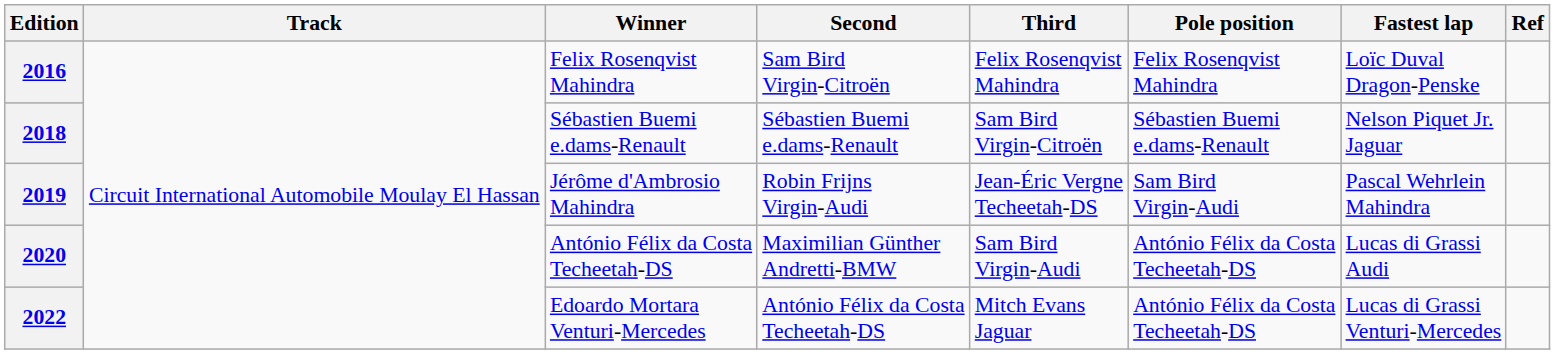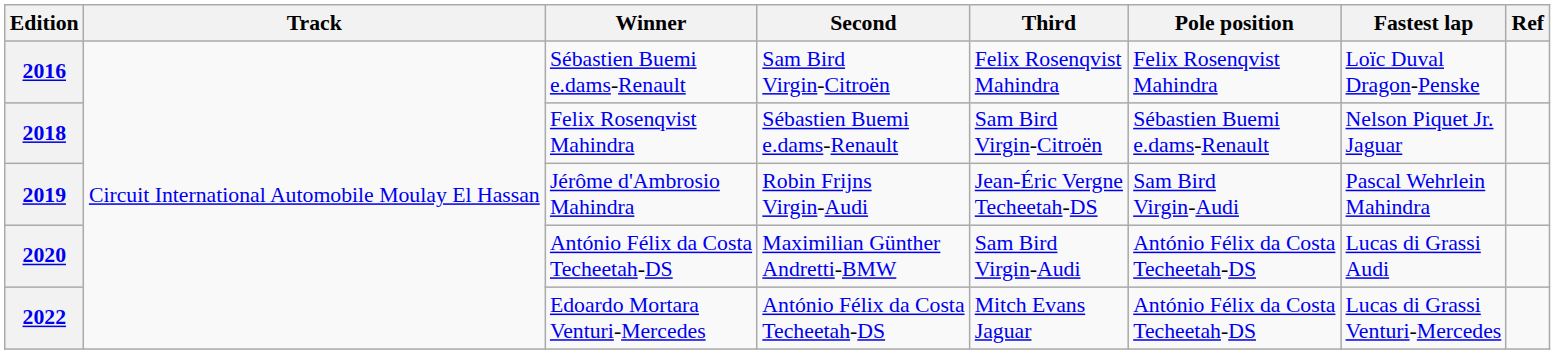2016 | Winner: Felix Rosenqvist Mahindra -> Sébastien Buemi e.dams-Renault
2018 | Winner: Sébastien Buemi e.dams-Renault -> Felix Rosenqvist Mahindra
